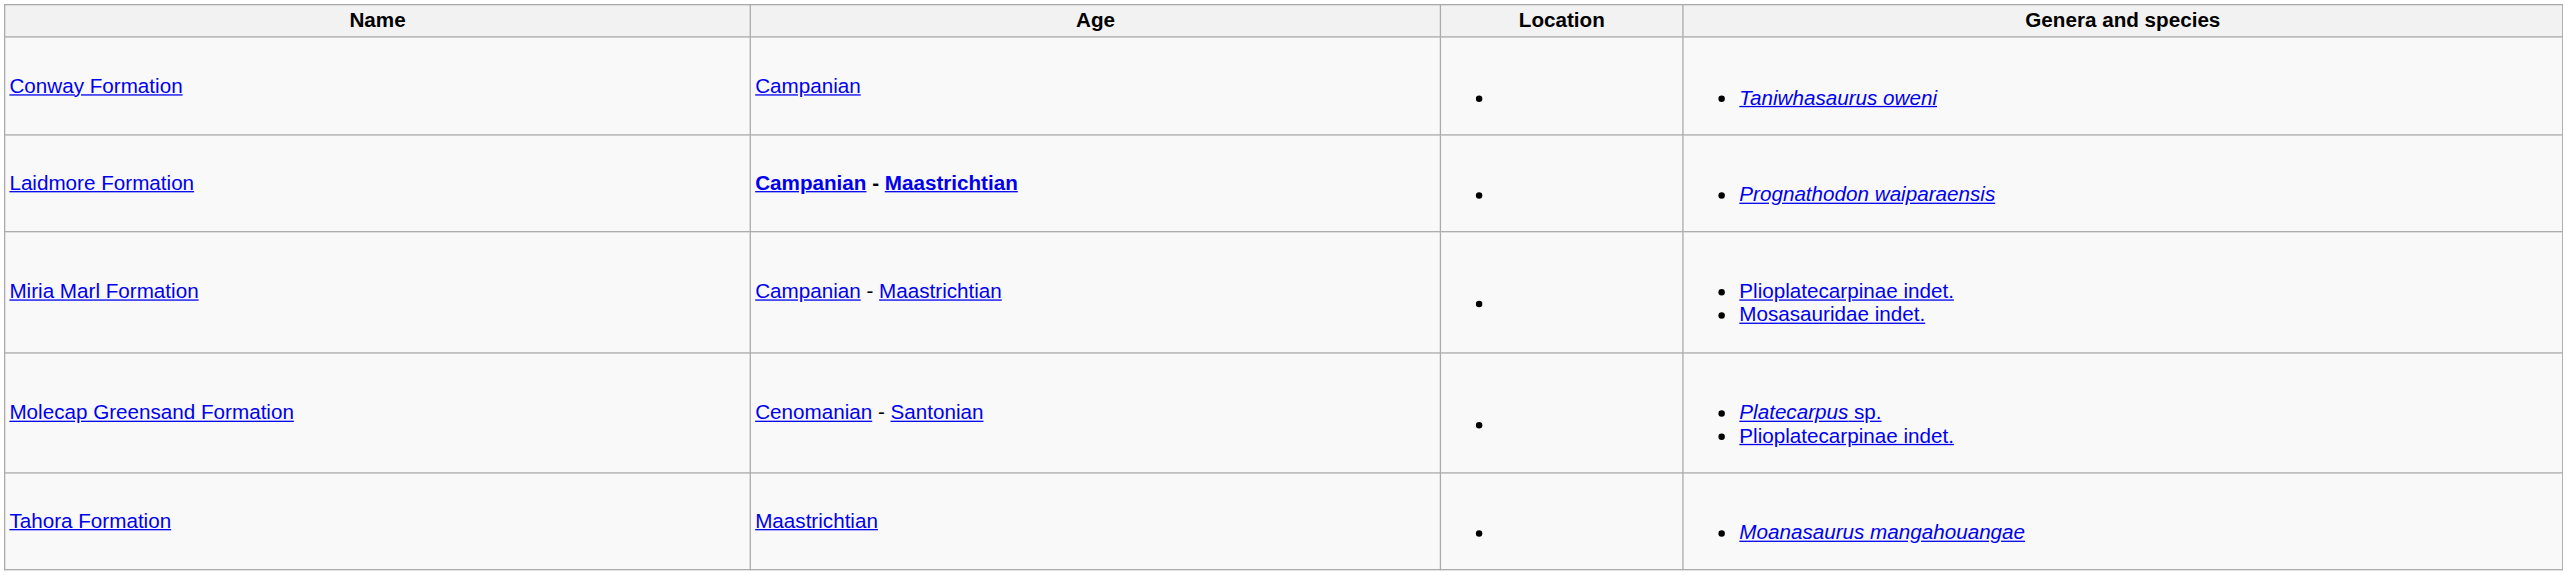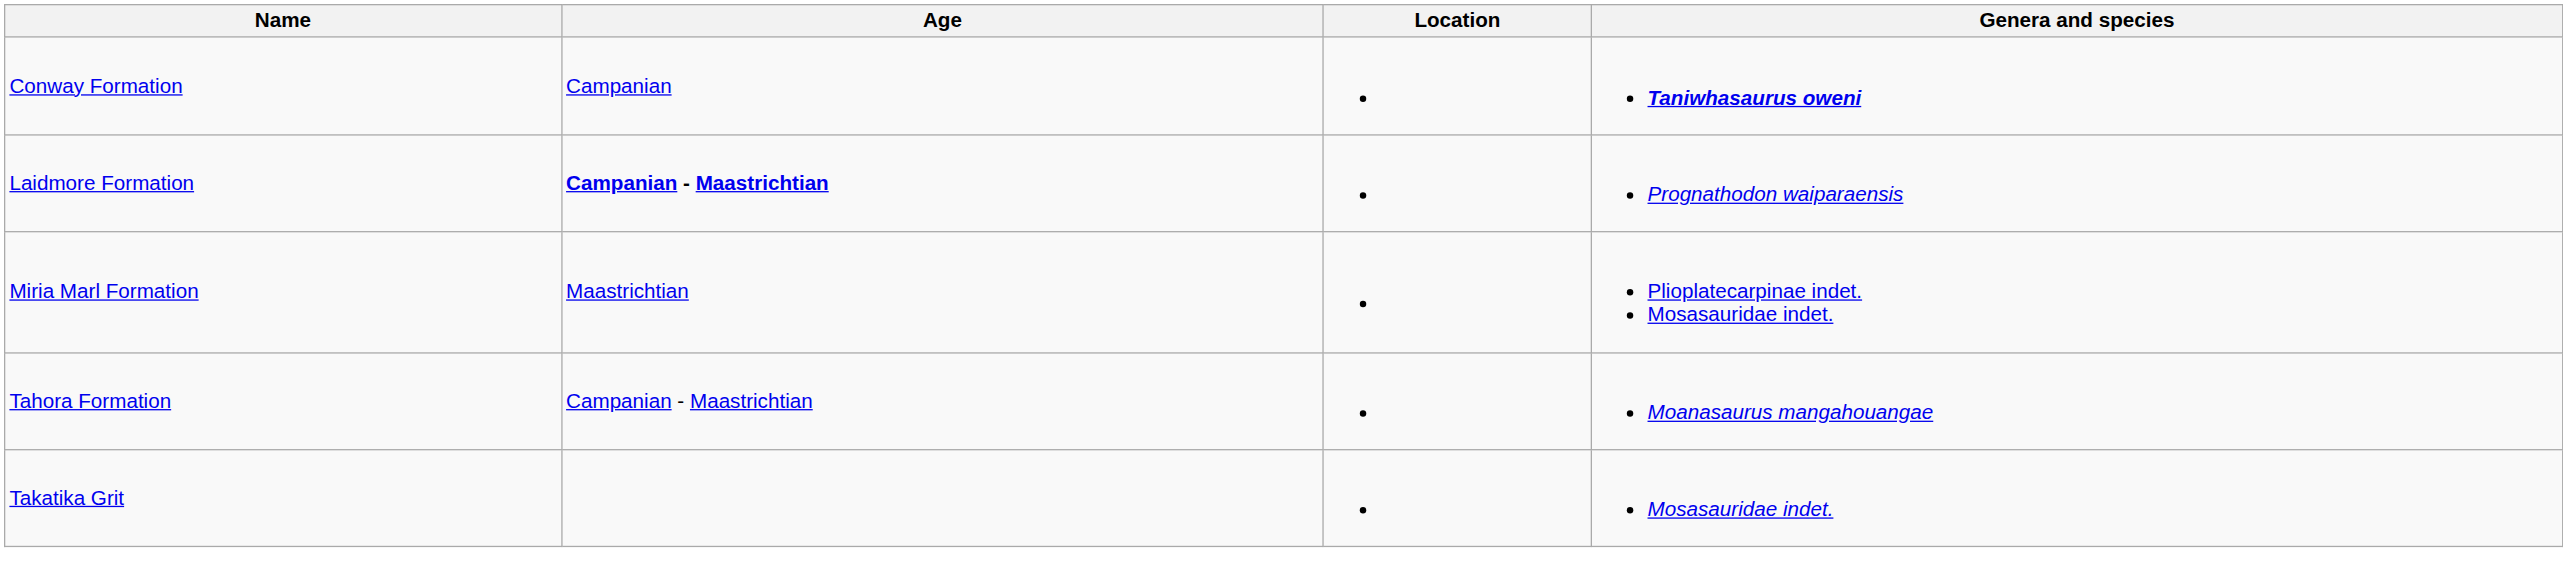Conway Formation | Genera and species: normal -> bold
Miria Marl Formation | Age: Campanian - Maastrichtian -> Maastrichtian
- row: Molecap Greensand Formation | Cenomanian - Santonian | Platecarpus sp. Plioplatecarpinae indet.
Tahora Formation | Age: Maastrichtian -> Campanian - Maastrichtian
+ row: Takatika Grit | Mosasauridae indet.
